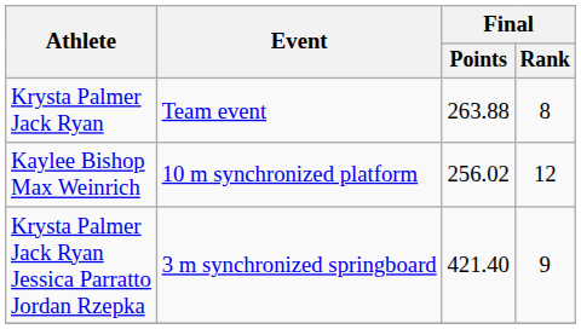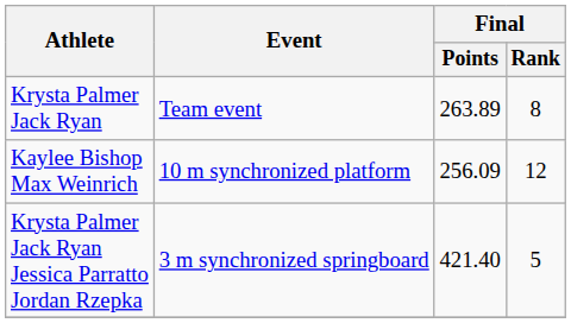Krysta Palmer Jack Ryan | Final / Points: 263.88 -> 263.89
Kaylee Bishop Max Weinrich | Final / Points: 256.02 -> 256.09
Krysta Palmer Jack Ryan Jessica Parratto Jordan Rzepka | Final / Rank: 9 -> 5
